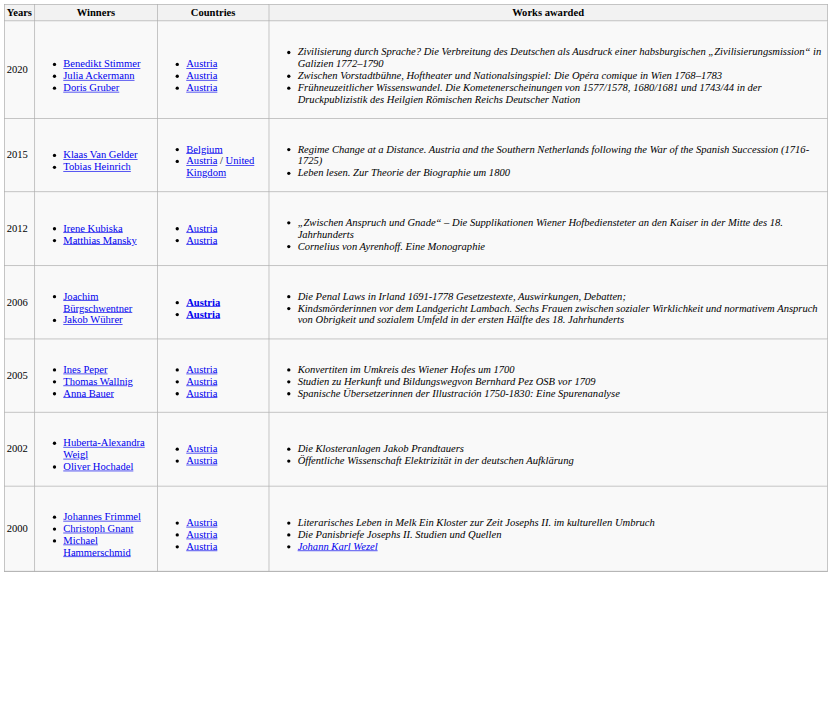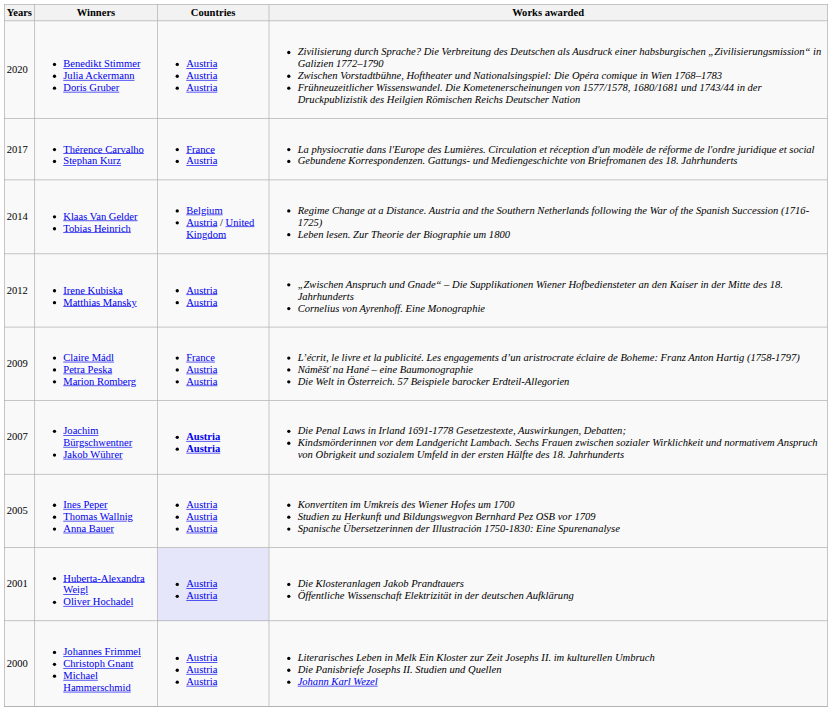+ row: 2017 | Thérence Carvalho Stephan Kurz | France Austria | La physiocratie dans l'Europe des Lumières. Circulation et réception d'un modèle de réforme de l'ordre juridique et social Gebundene Korrespondenzen. Gattungs- und Mediengeschichte von Briefromanen des 18. Jahrhunderts
Klaas Van Gelder Tobias Heinrich | Years: 2015 -> 2014
+ row: 2009 | Claire Mádl Petra Peska Marion Romberg | France Austria Austria | L’écrit, le livre et la publicité. Les engagements d’un aristrocrate éclaire de Boheme: Franz Anton Hartig (1758-1797) Náměšť na Hané – eine Baumonographie Die Welt in Österreich. 57 Beispiele barocker Erdteil-Allegorien
Joachim Bürgschwentner Jakob Wührer | Years: 2006 -> 2007
Huberta-Alexandra Weigl Oliver Hochadel | Years: 2002 -> 2001
Huberta-Alexandra Weigl Oliver Hochadel | Countries: no background -> lavender background
